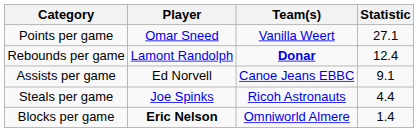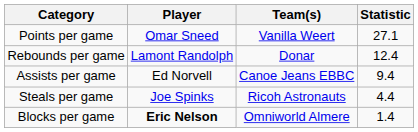Rebounds per game | Team(s): bold -> normal
Assists per game | Statistic: 9.1 -> 9.4
